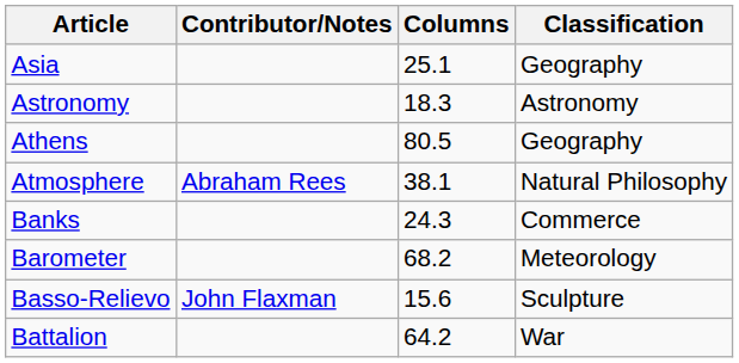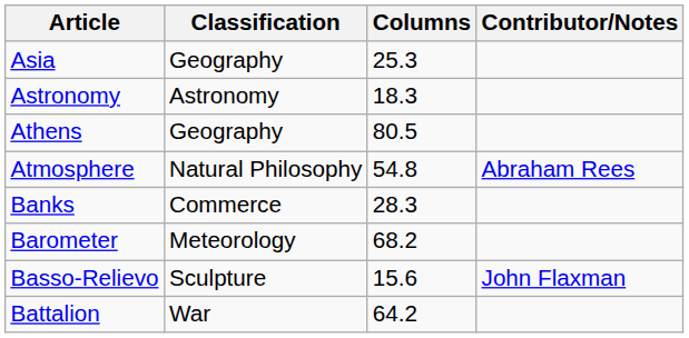columns swapped: Classification <-> Contributor/Notes
Asia | Columns: 25.1 -> 25.3
Atmosphere | Columns: 38.1 -> 54.8
Banks | Columns: 24.3 -> 28.3
